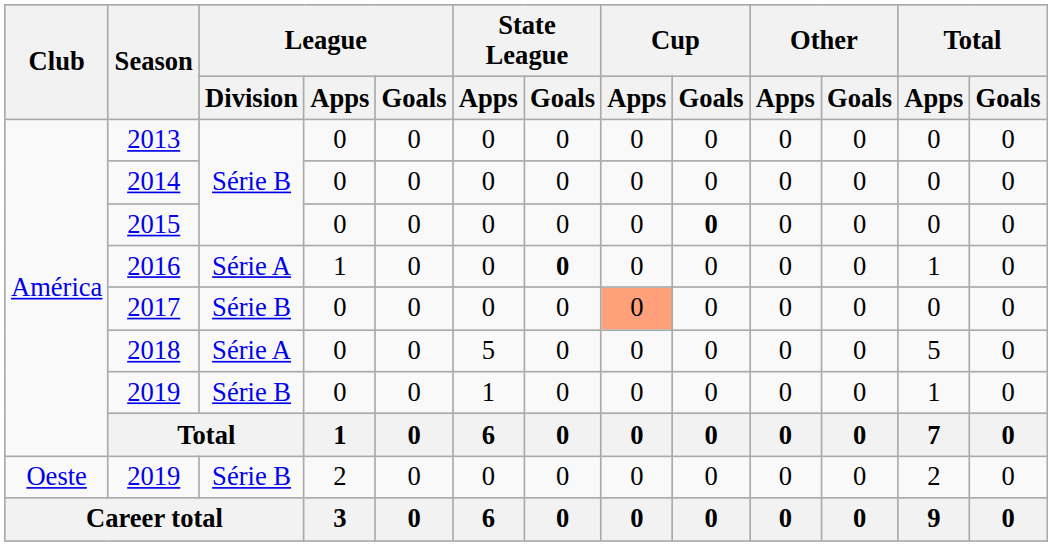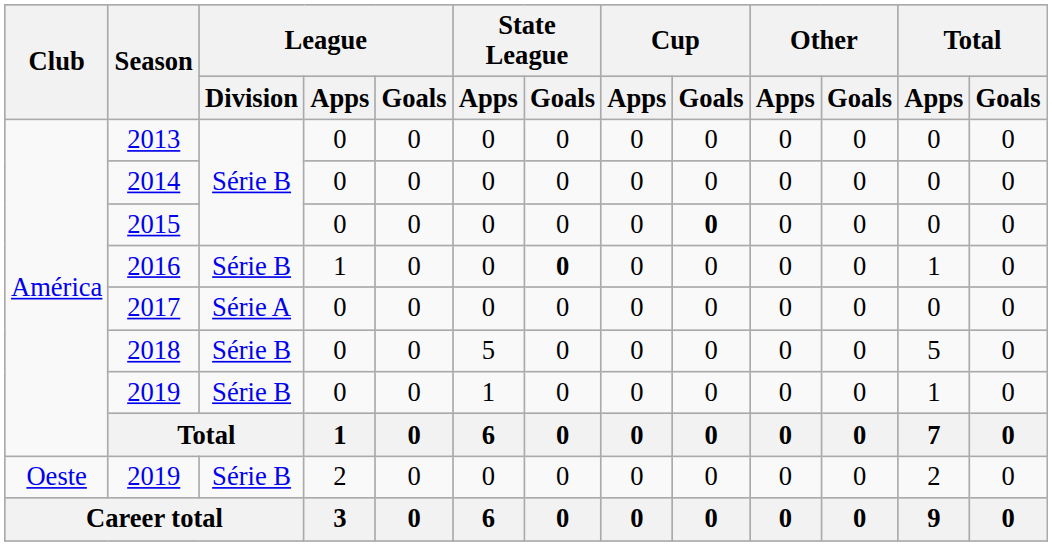2016 | League / Division: Série A -> Série B
2017 | League / Division: Série B -> Série A
2017 | Cup / Apps: lightsalmon background -> no background
2018 | League / Division: Série A -> Série B
